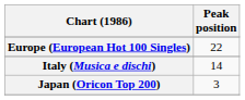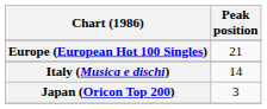Europe (European Hot 100 Singles) | Peak position: 22 -> 21
